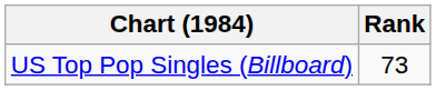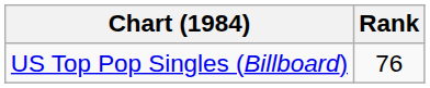US Top Pop Singles (Billboard) | Rank: 73 -> 76
